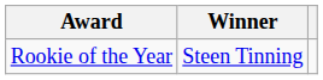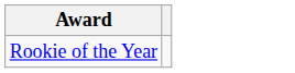- column: Winner | Steen Tinning
